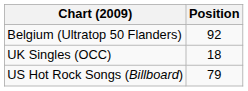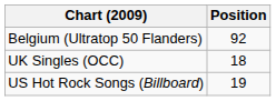US Hot Rock Songs (Billboard) | Position: 79 -> 19
